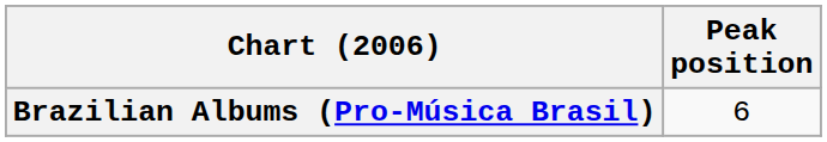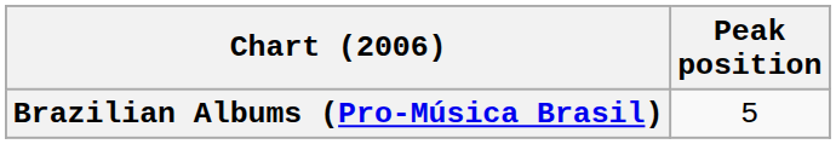Brazilian Albums (Pro-Música Brasil) | Peak position: 6 -> 5
